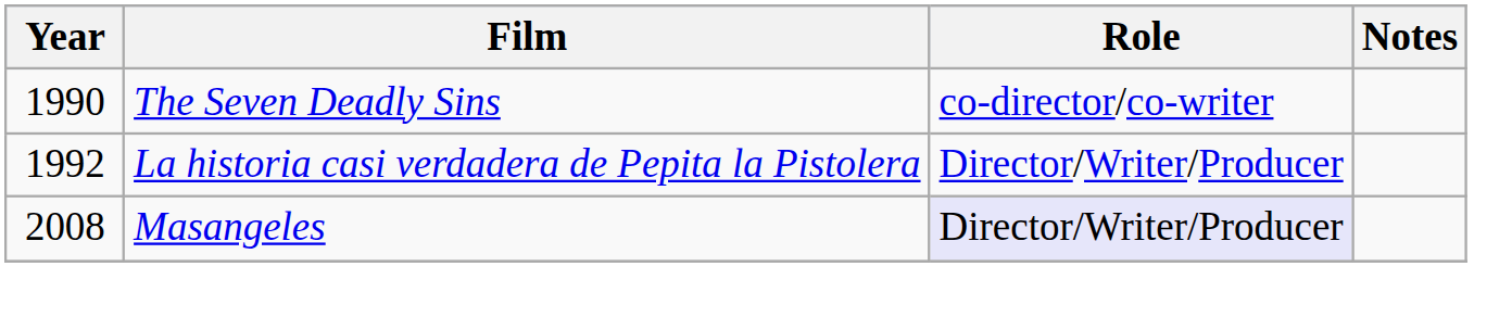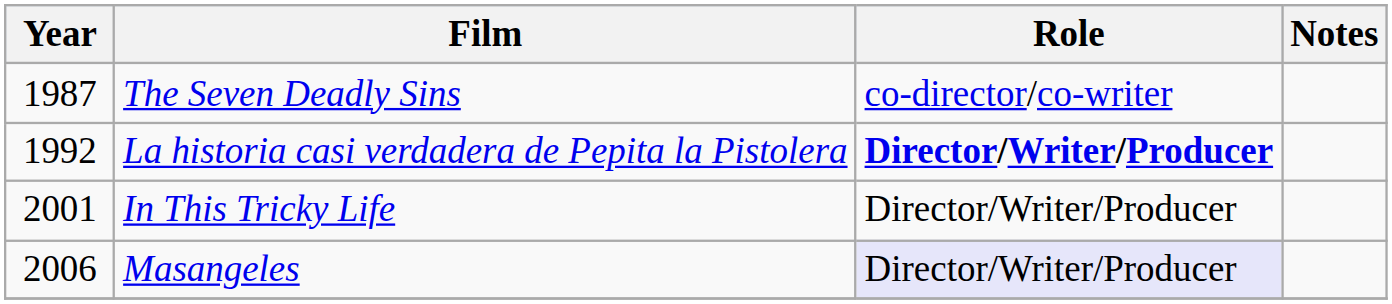The Seven Deadly Sins | Year: 1990 -> 1987
La historia casi verdadera de Pepita la Pistolera | Role: normal -> bold
+ row: 2001 | In This Tricky Life | Director/Writer/Producer
Masangeles | Year: 2008 -> 2006
